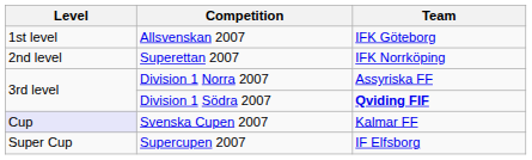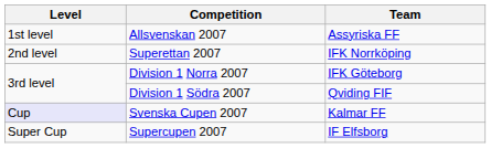Allsvenskan 2007 | Team: IFK Göteborg -> Assyriska FF
Division 1 Norra 2007 | Team: Assyriska FF -> IFK Göteborg
Division 1 Södra 2007 | Team: bold -> normal
